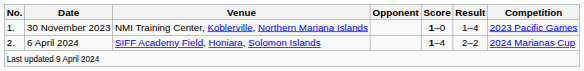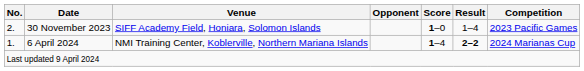30 November 2023 | No.: 1. -> 2.
30 November 2023 | Venue: NMI Training Center, Koblerville, Northern Mariana Islands -> SIFF Academy Field, Honiara, Solomon Islands
6 April 2024 | No.: 2. -> 1.
6 April 2024 | Venue: SIFF Academy Field, Honiara, Solomon Islands -> NMI Training Center, Koblerville, Northern Mariana Islands
6 April 2024 | Result: normal -> bold
